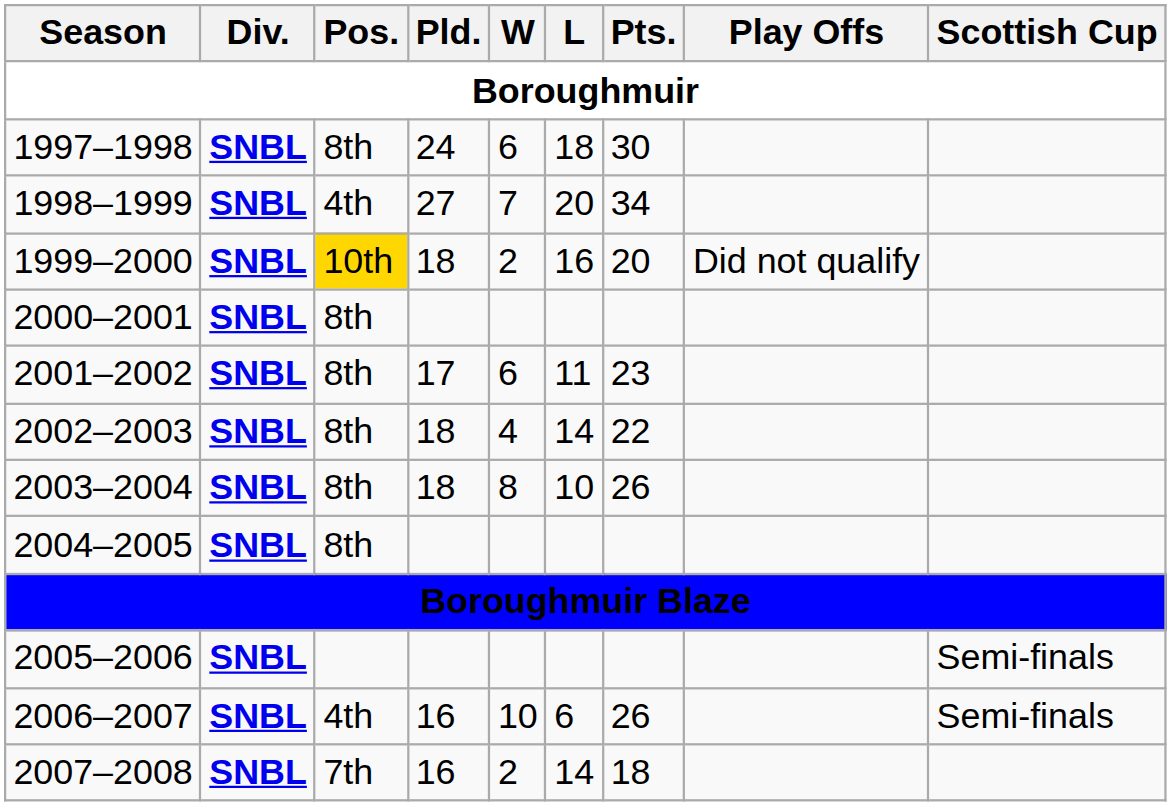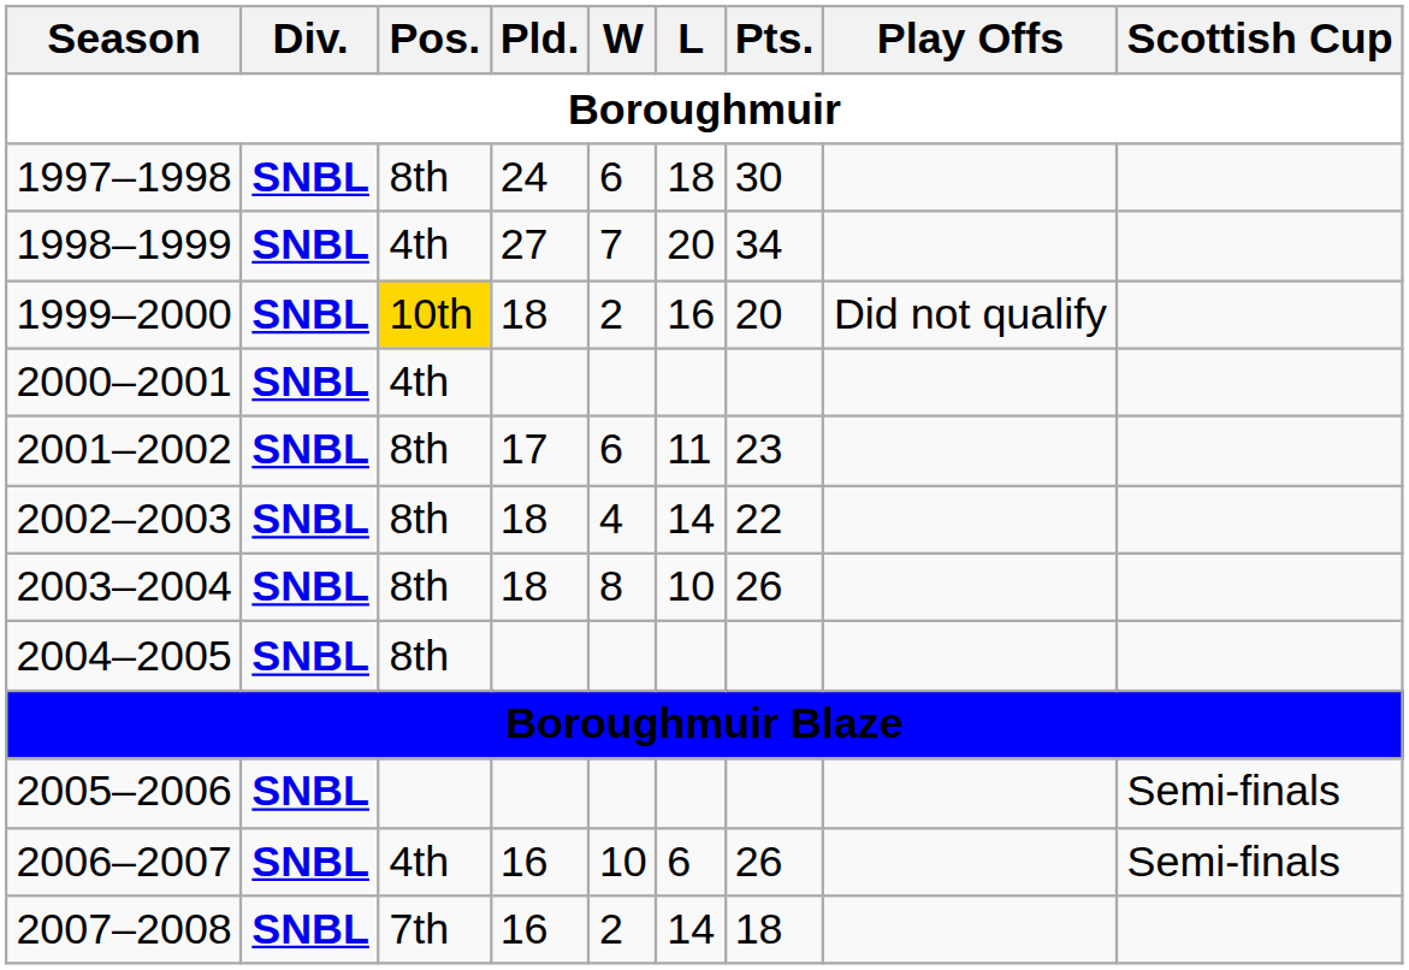2000–2001 | Pos.: 8th -> 4th
